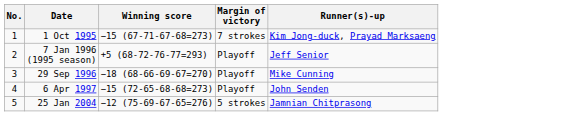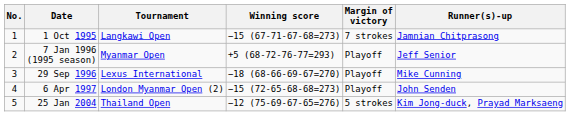+ column: Tournament | Langkawi Open | Myanmar Open | Lexus International | London Myanmar Open (2) | Thailand Open
1 Oct 1995 | Runner(s)-up: Kim Jong-duck, Prayad Marksaeng -> Jamnian Chitprasong
25 Jan 2004 | Runner(s)-up: Jamnian Chitprasong -> Kim Jong-duck, Prayad Marksaeng
